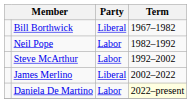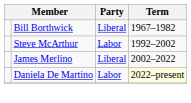- row: Neil Pope | Labor | 1982–1992
